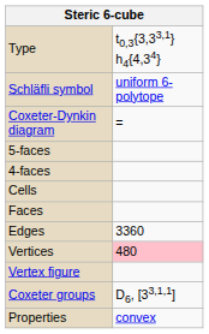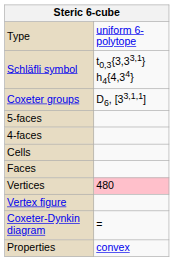Type | column 2: t0,3{3,33,1} h4{4,34} -> uniform 6-polytope
Schläfli symbol | column 2: uniform 6-polytope -> t0,3{3,33,1} h4{4,34}
rows swapped: Coxeter-Dynkin diagram <-> Coxeter groups
- row: Edges | 3360
